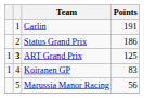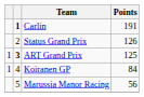Carlin | column 2: normal -> bold
Status Grand Prix | Points: 186 -> 126
Koiranen GP | Points: 83 -> 84
